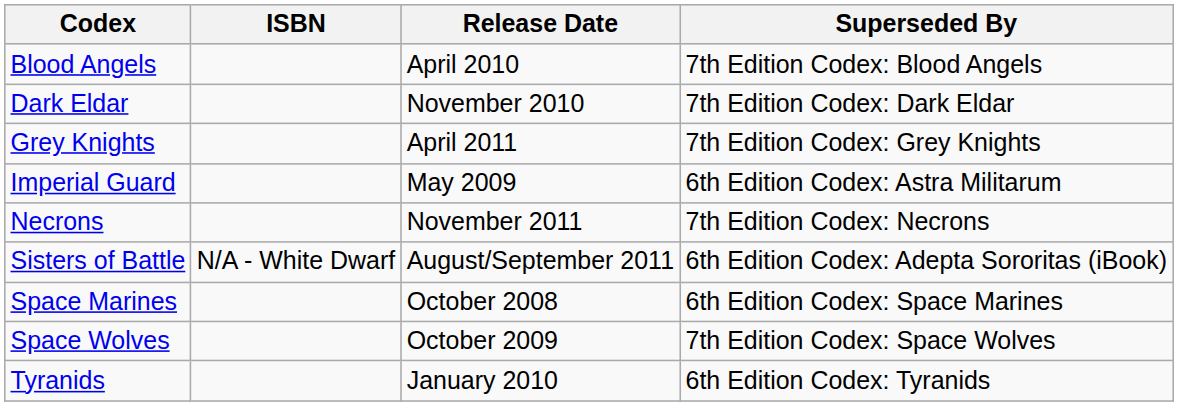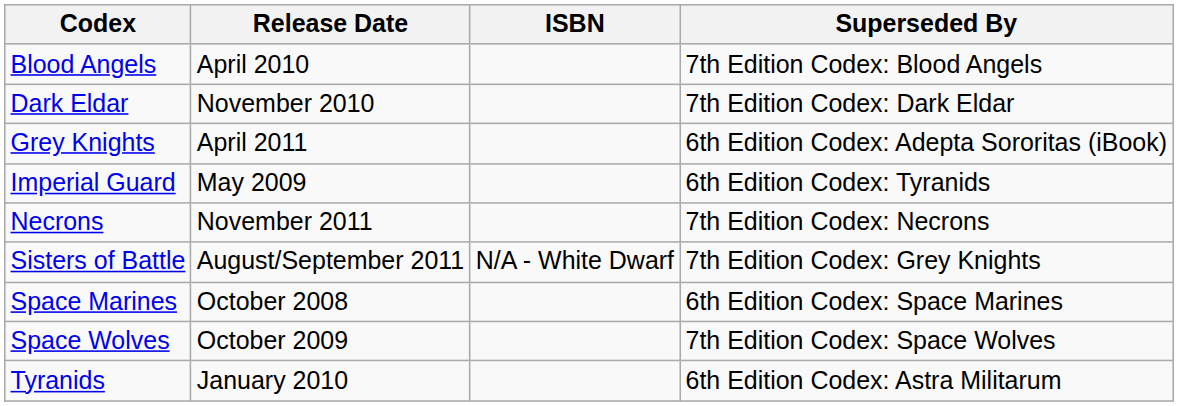columns swapped: ISBN <-> Release Date
Grey Knights | Superseded By: 7th Edition Codex: Grey Knights -> 6th Edition Codex: Adepta Sororitas (iBook)
Imperial Guard | Superseded By: 6th Edition Codex: Astra Militarum -> 6th Edition Codex: Tyranids
Sisters of Battle | Superseded By: 6th Edition Codex: Adepta Sororitas (iBook) -> 7th Edition Codex: Grey Knights
Tyranids | Superseded By: 6th Edition Codex: Tyranids -> 6th Edition Codex: Astra Militarum
